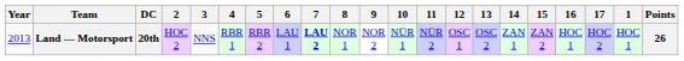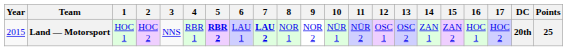columns swapped: 1 <-> DC
Land — Motorsport | Year: 2013 -> 2015
Land — Motorsport | 5: normal -> bold
Land — Motorsport | Points: 26 -> 25
